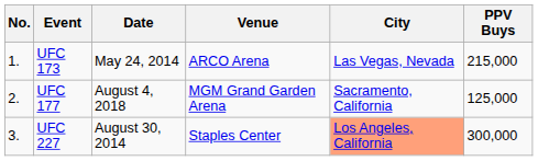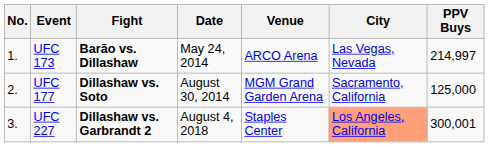+ column: Fight | Barão vs. Dillashaw | Dillashaw vs. Soto | Dillashaw vs. Garbrandt 2
UFC 173 | PPV Buys: 215,000 -> 214,997
UFC 177 | Date: August 4, 2018 -> August 30, 2014
UFC 227 | Date: August 30, 2014 -> August 4, 2018
UFC 227 | PPV Buys: 300,000 -> 300,001
